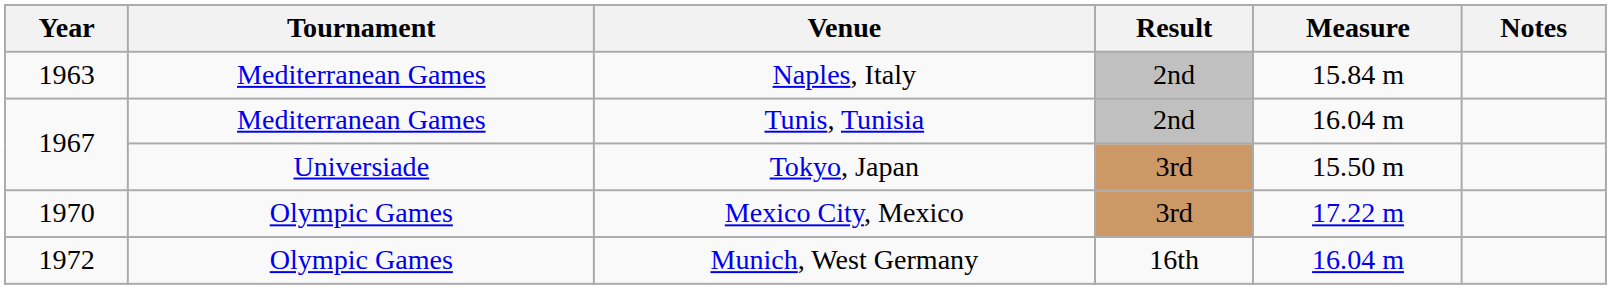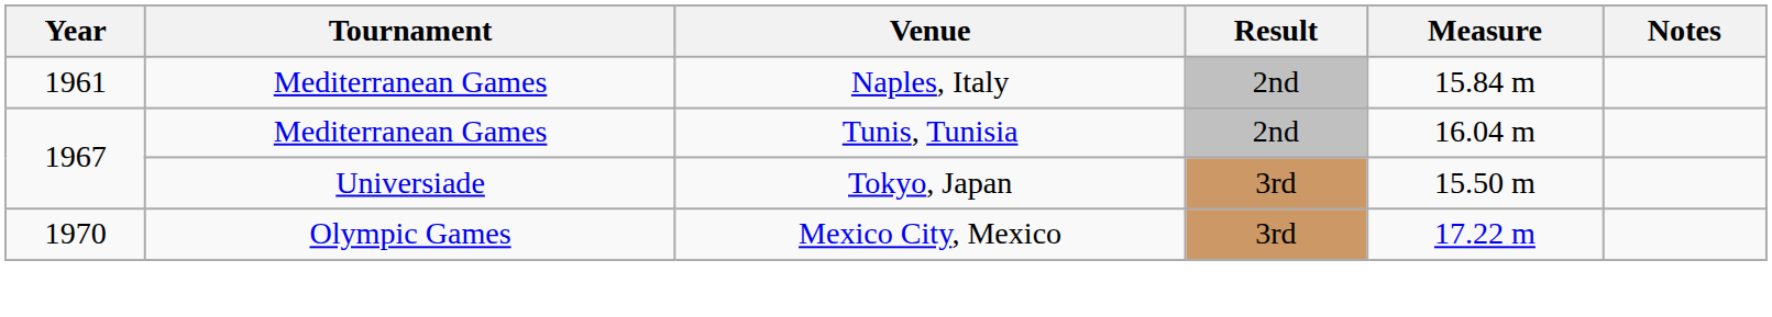Naples, Italy | Year: 1963 -> 1961
- row: 1972 | Olympic Games | Munich, West Germany | 16th | 16.04 m
